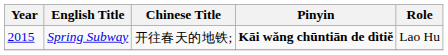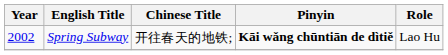Spring Subway | Year: 2015 -> 2002
